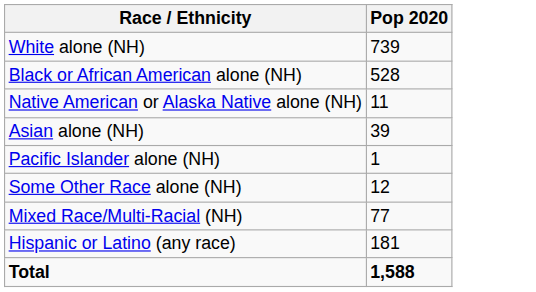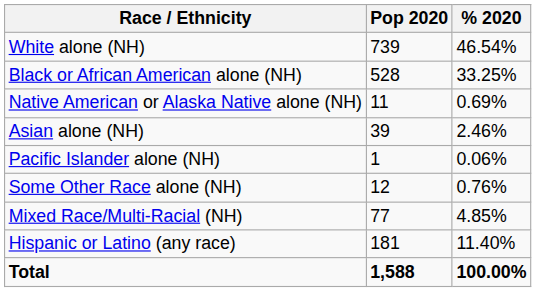+ column: % 2020 | 46.54% | 33.25% | 0.69% | 2.46% | 0.06% | 0.76% | 4.85% | 11.40% | 100.00%
